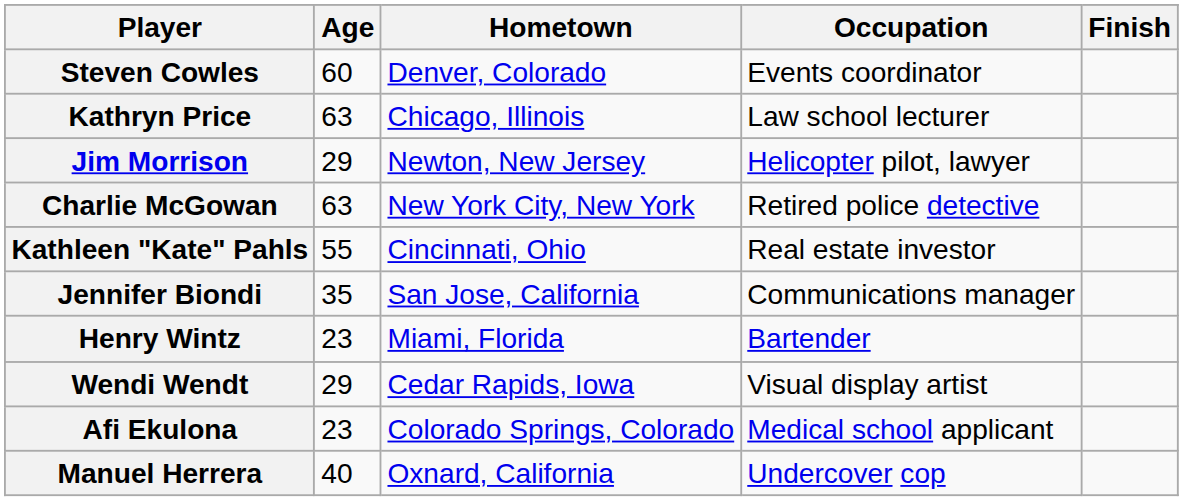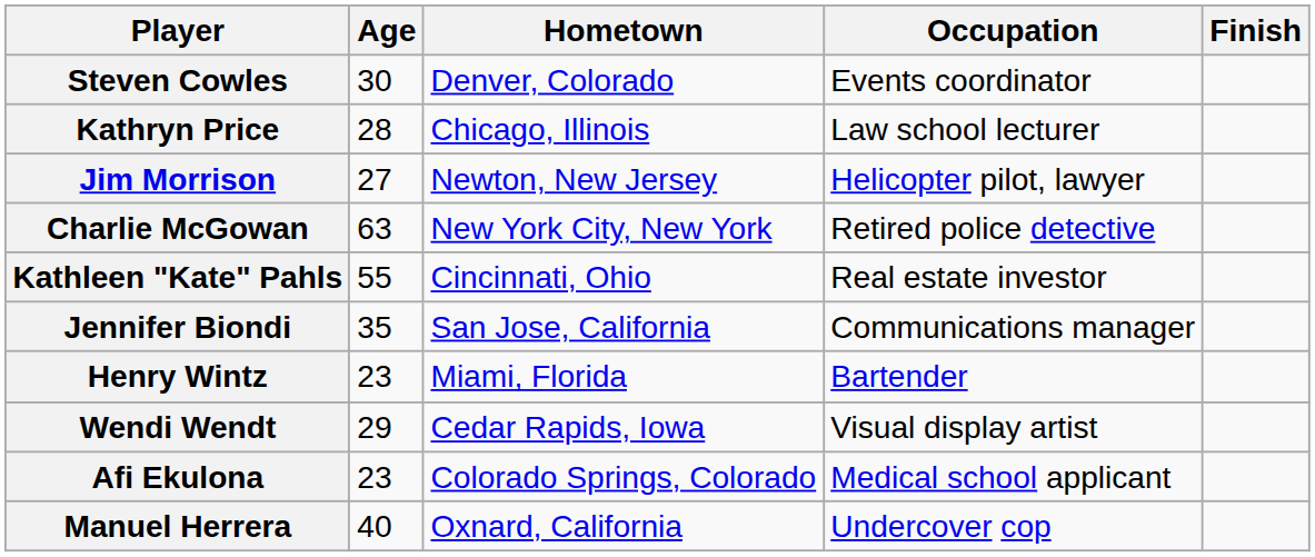Steven Cowles | Age: 60 -> 30
Kathryn Price | Age: 63 -> 28
Jim Morrison | Age: 29 -> 27
